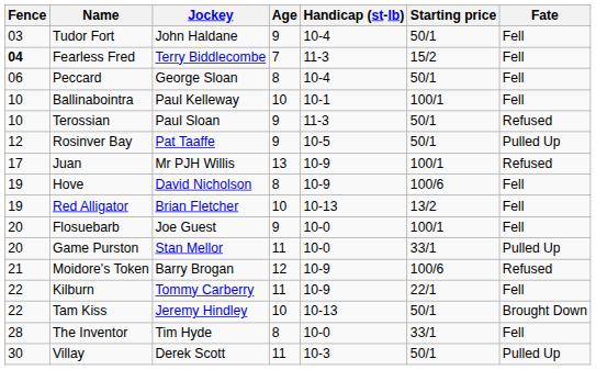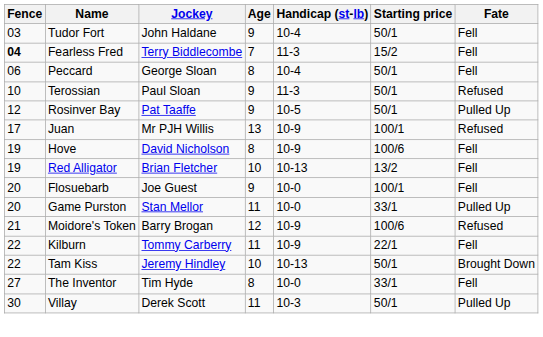- row: 10 | Ballinabointra | Paul Kelleway | 10 | 10-1 | 100/1 | Fell
The Inventor | Fence: 28 -> 27
